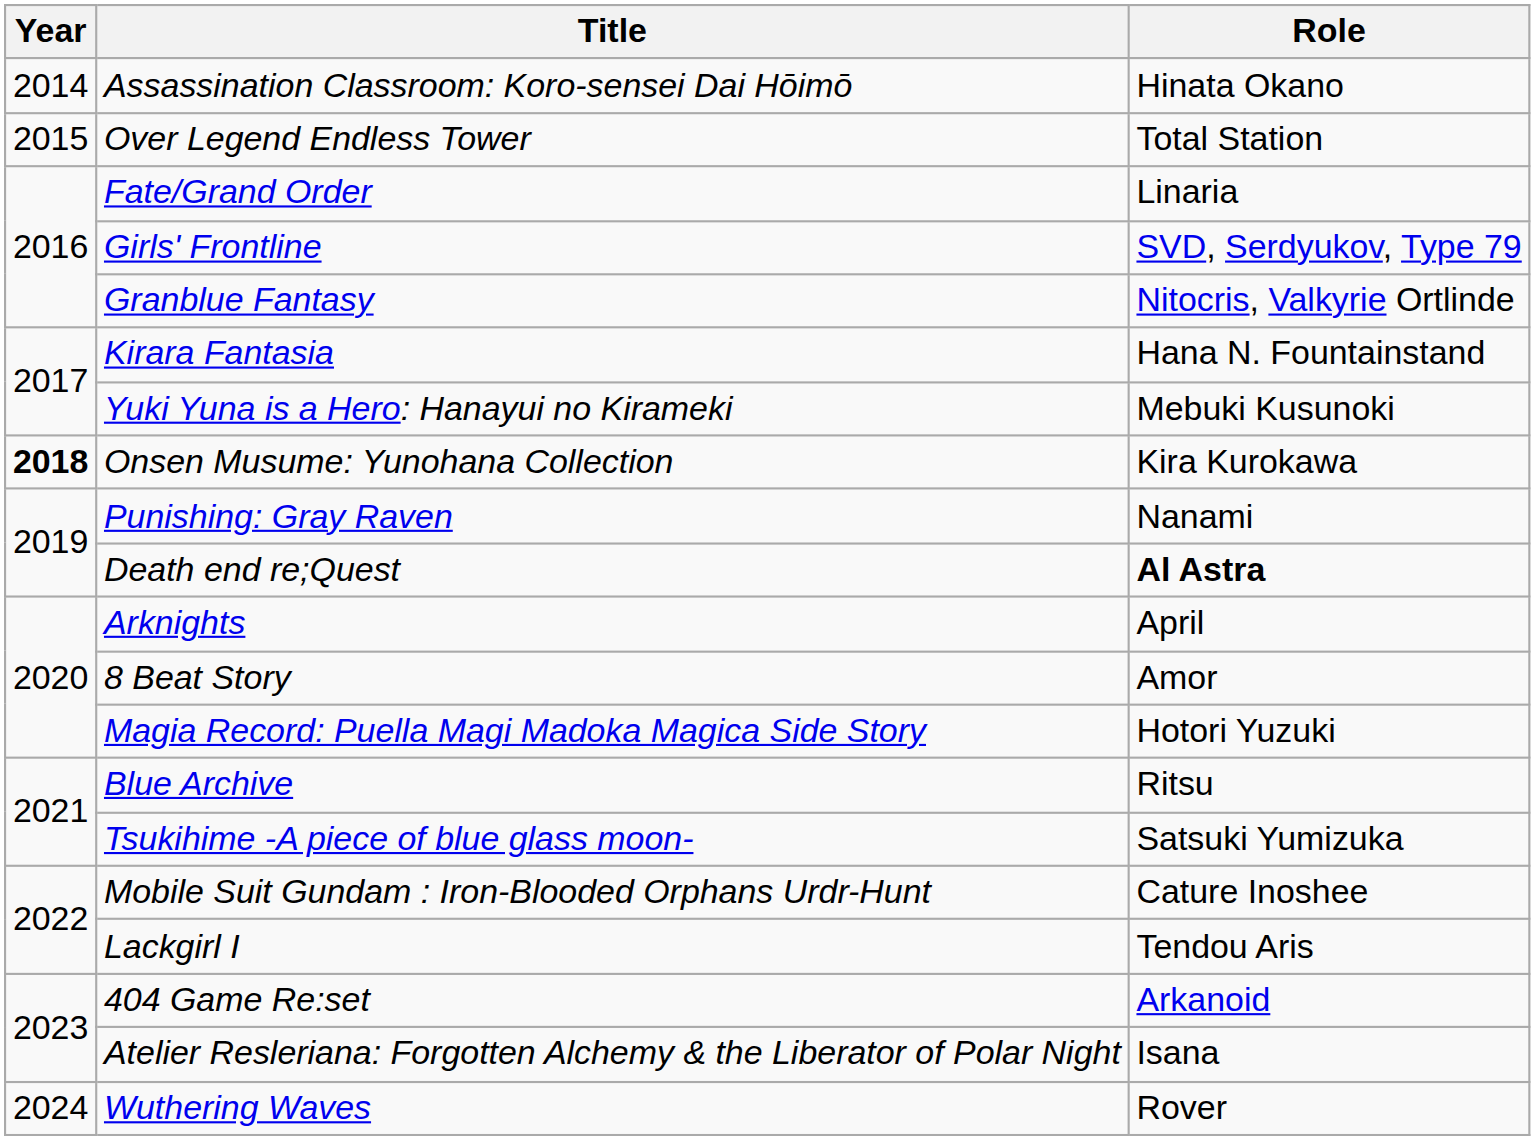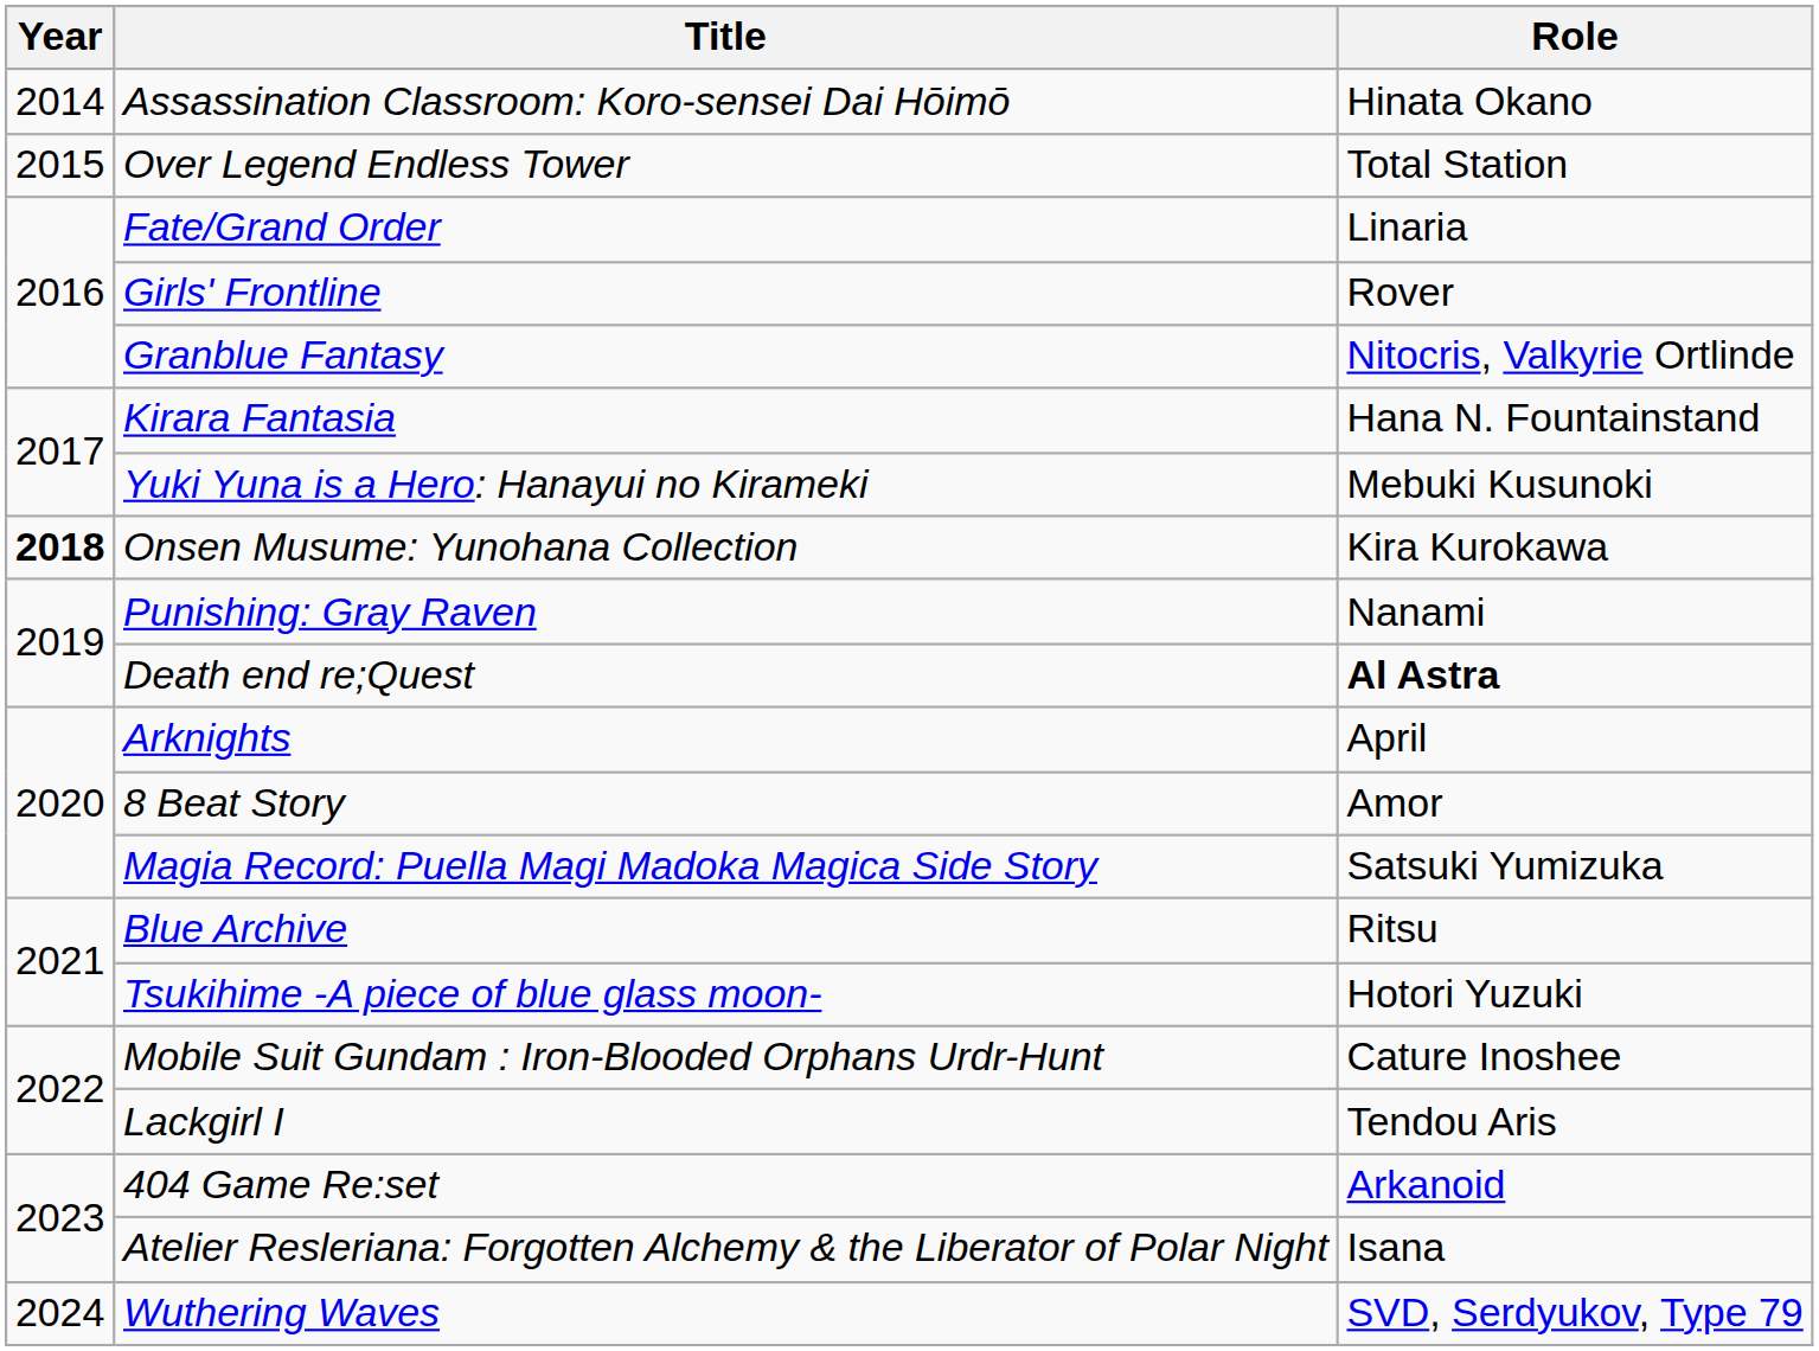Girls' Frontline | Role: SVD, Serdyukov, Type 79 -> Rover
Magia Record: Puella Magi Madoka Magica Side Story | Role: Hotori Yuzuki -> Satsuki Yumizuka
Tsukihime -A piece of blue glass moon- | Role: Satsuki Yumizuka -> Hotori Yuzuki
Wuthering Waves | Role: Rover -> SVD, Serdyukov, Type 79
